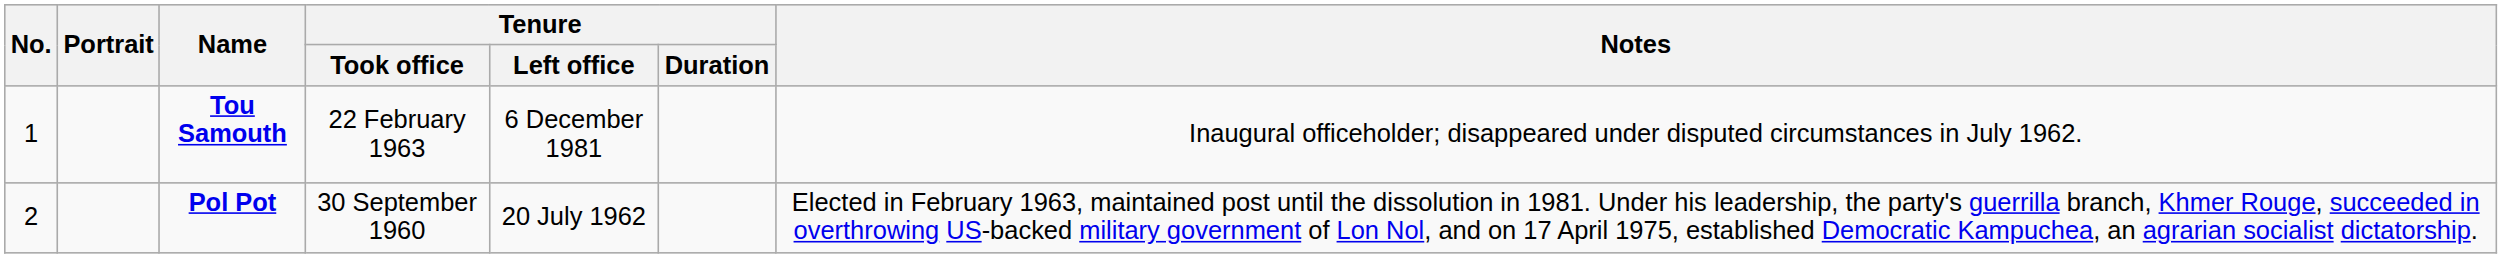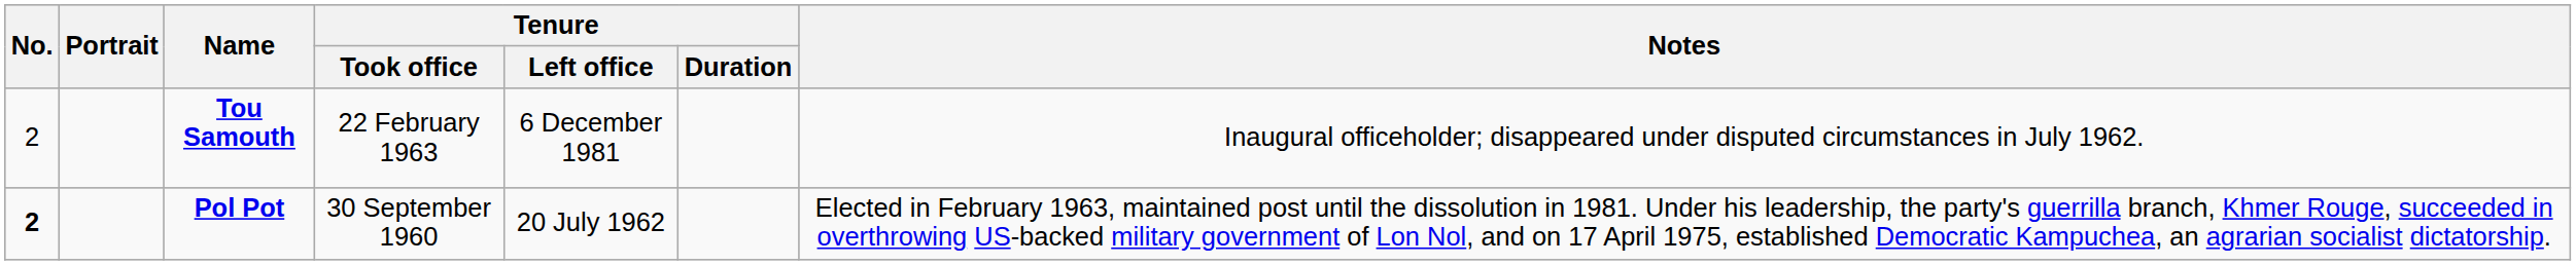Tou Samouth | No.: 1 -> 2
Pol Pot | No.: normal -> bold
